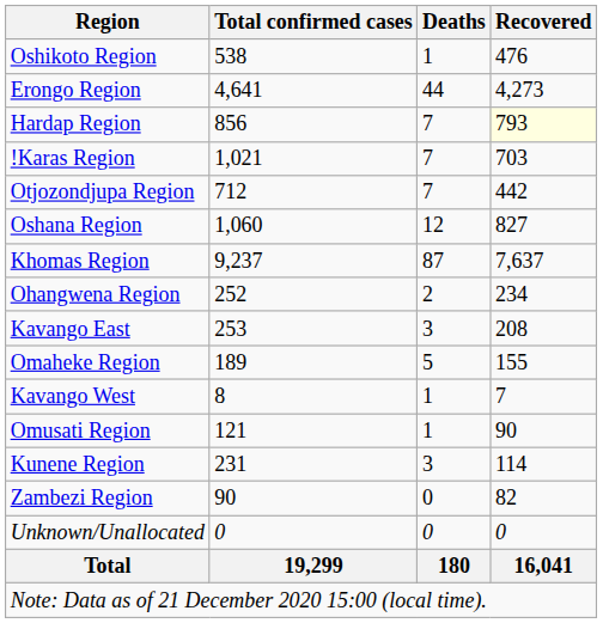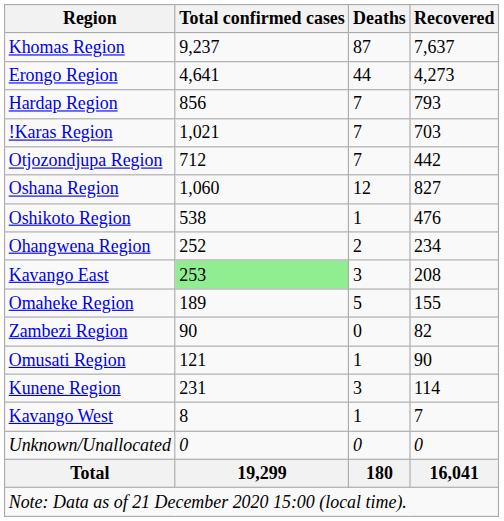rows swapped: Khomas Region <-> Oshikoto Region
Hardap Region | Recovered: lightyellow background -> no background
Kavango East | Total confirmed cases: no background -> lightgreen background
rows swapped: Zambezi Region <-> Kavango West
